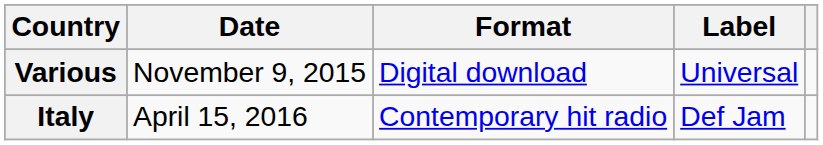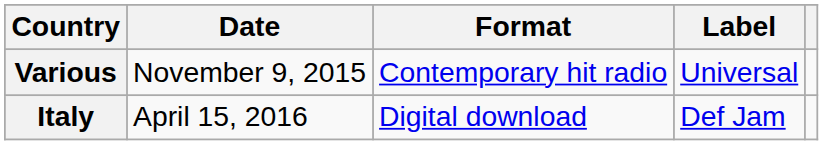Various | Format: Digital download -> Contemporary hit radio
Italy | Format: Contemporary hit radio -> Digital download
